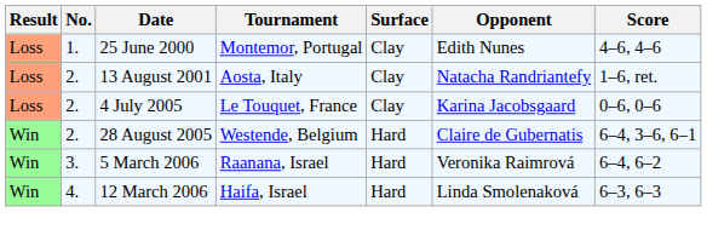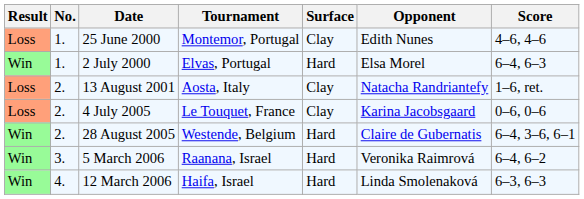+ row: Win | 1. | 2 July 2000 | Elvas, Portugal | Hard | Elsa Morel | 6–4, 6–3
